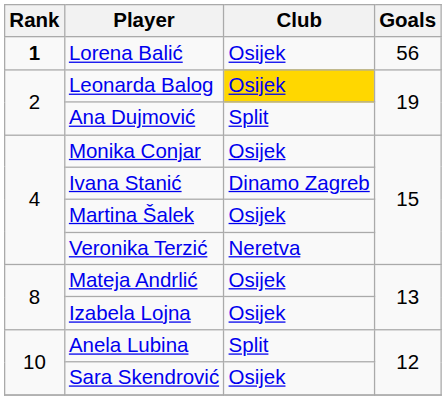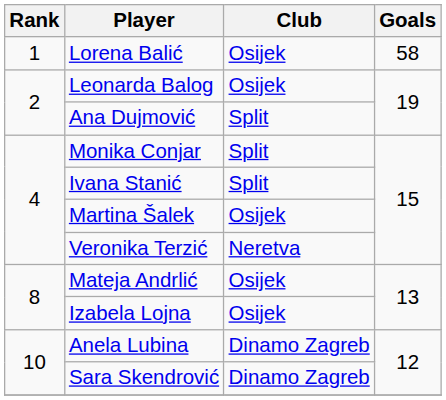Lorena Balić | Rank: bold -> normal
Lorena Balić | Goals: 56 -> 58
Leonarda Balog | Club: gold background -> no background
Monika Conjar | Club: Osijek -> Split
Ivana Stanić | Club: Dinamo Zagreb -> Split
Anela Lubina | Club: Split -> Dinamo Zagreb
Sara Skendrović | Club: Osijek -> Dinamo Zagreb
